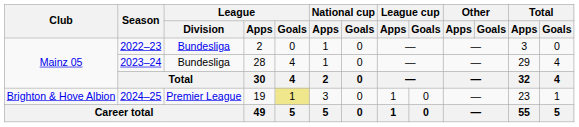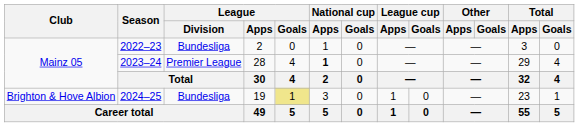2023–24 | League / Division: Bundesliga -> Premier League
2023–24 | National cup / Apps: normal -> bold
2024–25 | League / Division: Premier League -> Bundesliga
